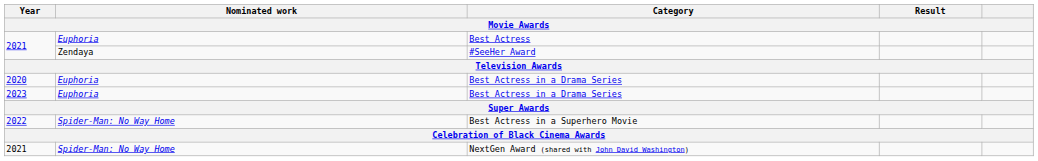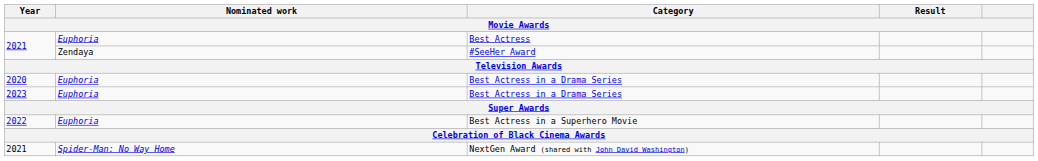Best Actress in a Superhero Movie | Nominated work: Spider-Man: No Way Home -> Euphoria
